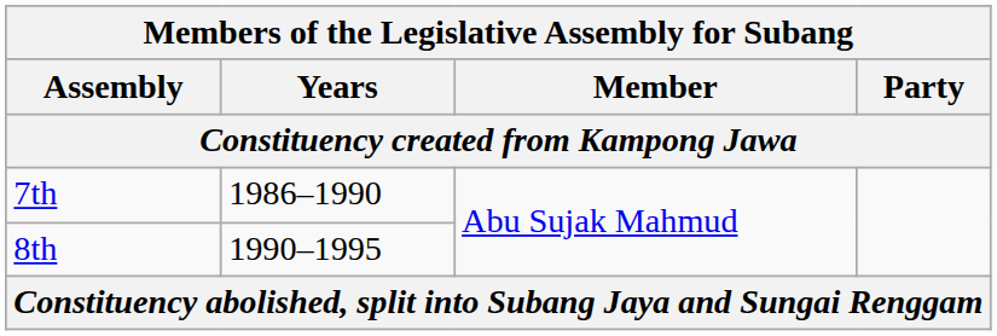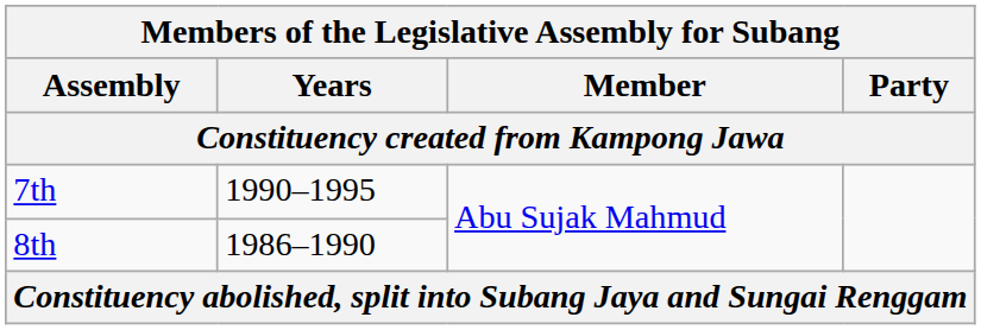7th | Years: 1986–1990 -> 1990–1995
8th | Years: 1990–1995 -> 1986–1990
